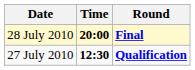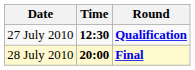rows swapped: 27 July 2010 <-> 28 July 2010
